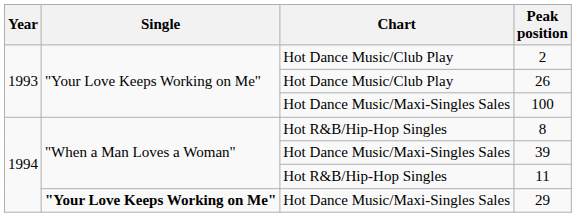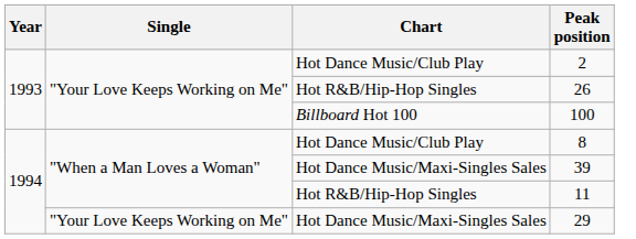26 | Chart: Hot Dance Music/Club Play -> Hot R&B/Hip-Hop Singles
100 | Chart: Hot Dance Music/Maxi-Singles Sales -> Billboard Hot 100
8 | Chart: Hot R&B/Hip-Hop Singles -> Hot Dance Music/Club Play
29 | Single: bold -> normal
